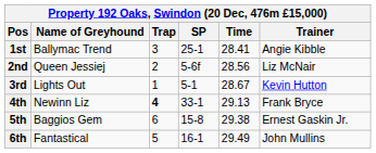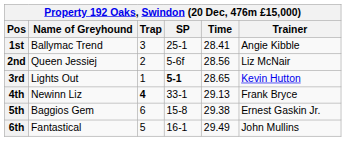3rd | SP: normal -> bold
3rd | Time: 28.67 -> 28.65
